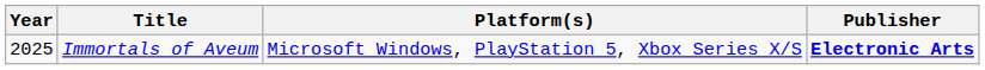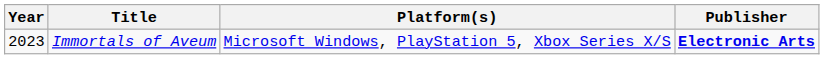Immortals of Aveum | Year: 2025 -> 2023
